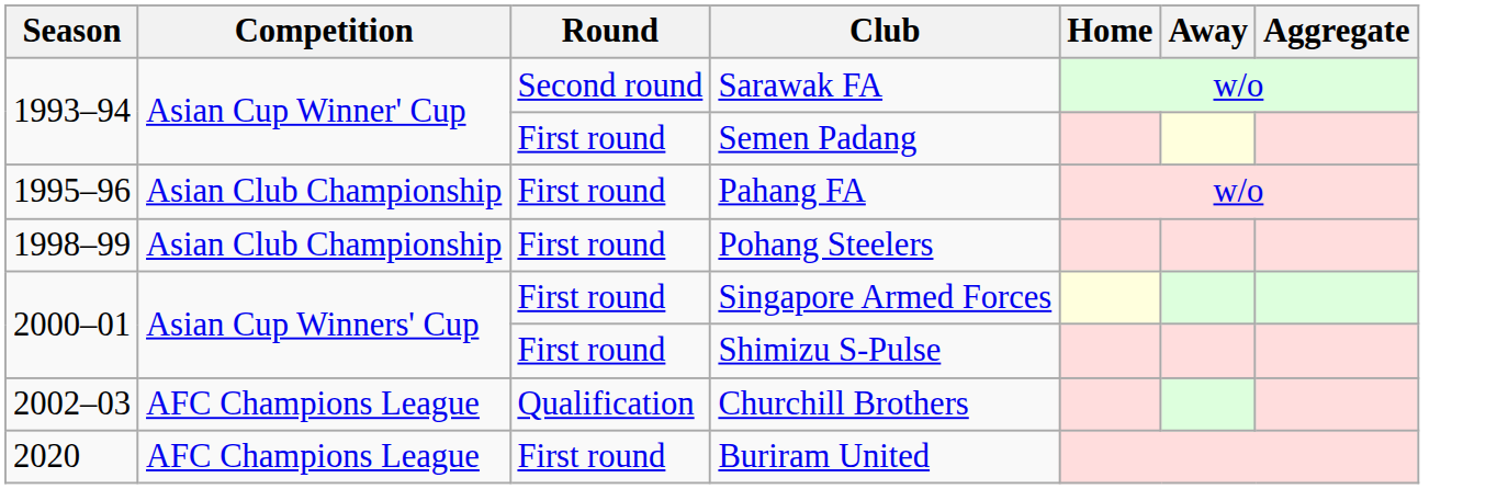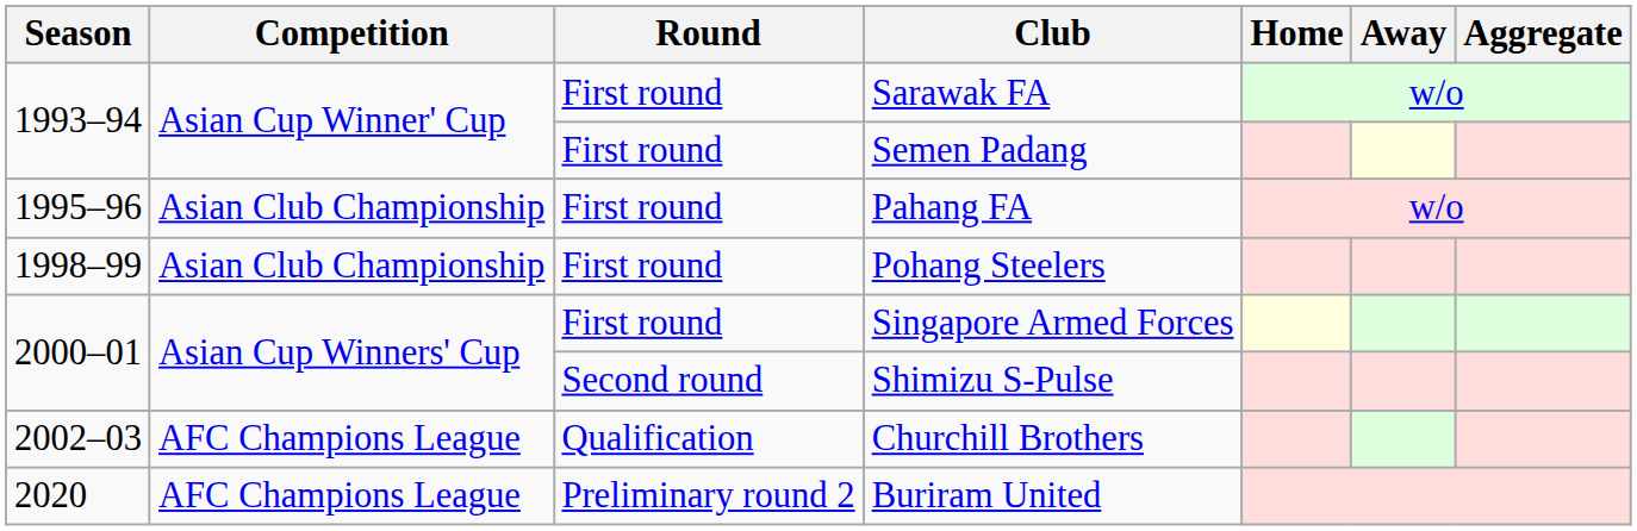Sarawak FA | Round: Second round -> First round
Shimizu S-Pulse | Round: First round -> Second round
Buriram United | Round: First round -> Preliminary round 2
